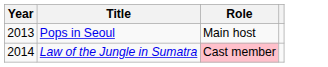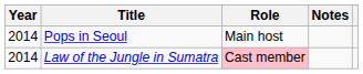+ column: Notes
Pops in Seoul | Year: 2013 -> 2014
